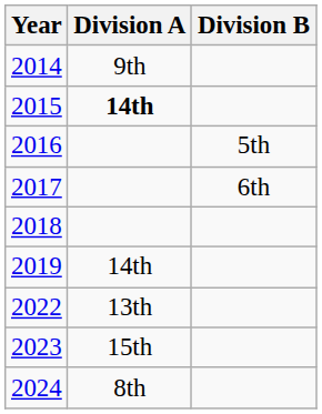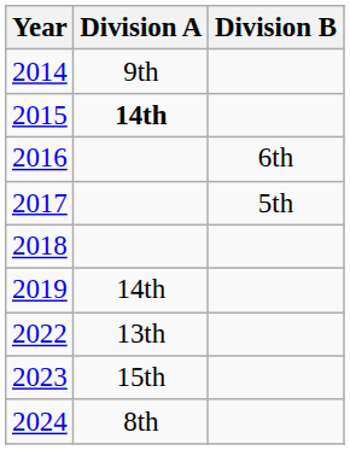2016 | Division B: 5th -> 6th
2017 | Division B: 6th -> 5th
